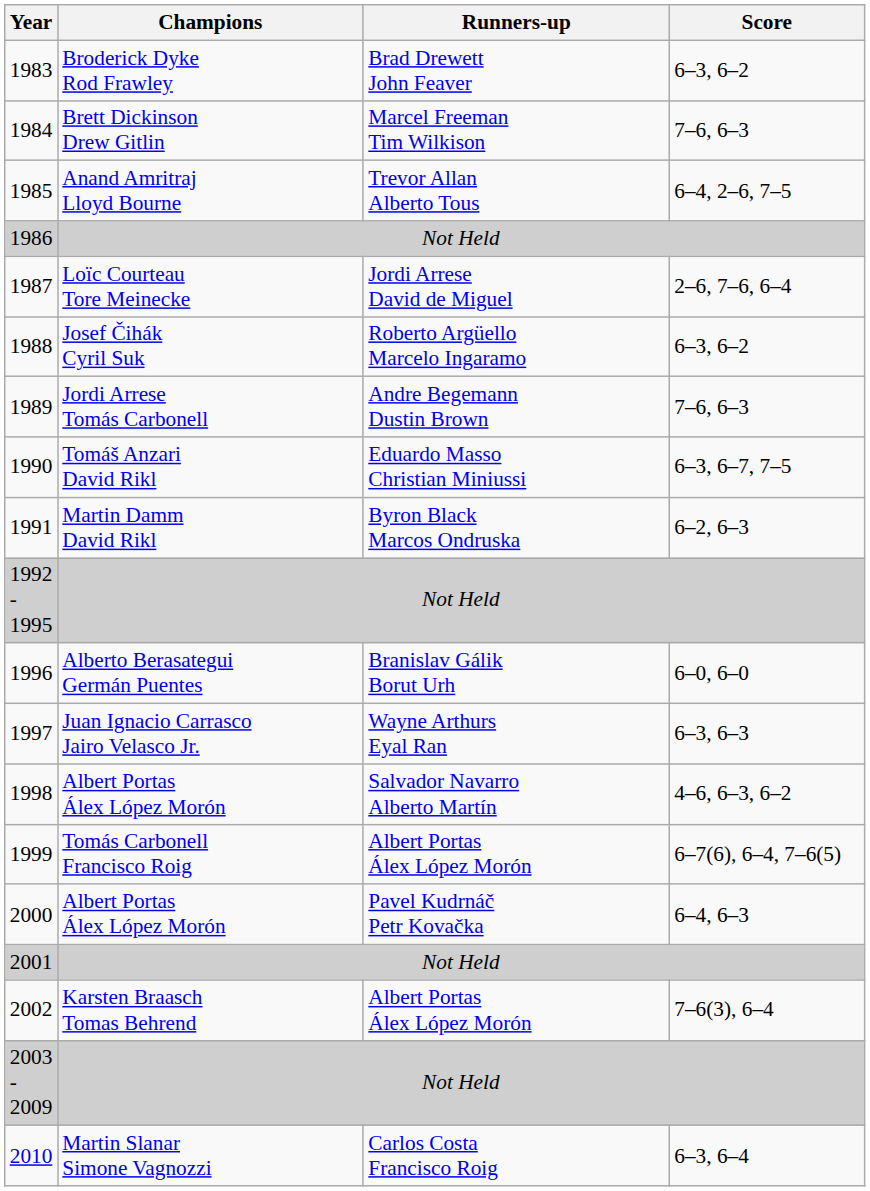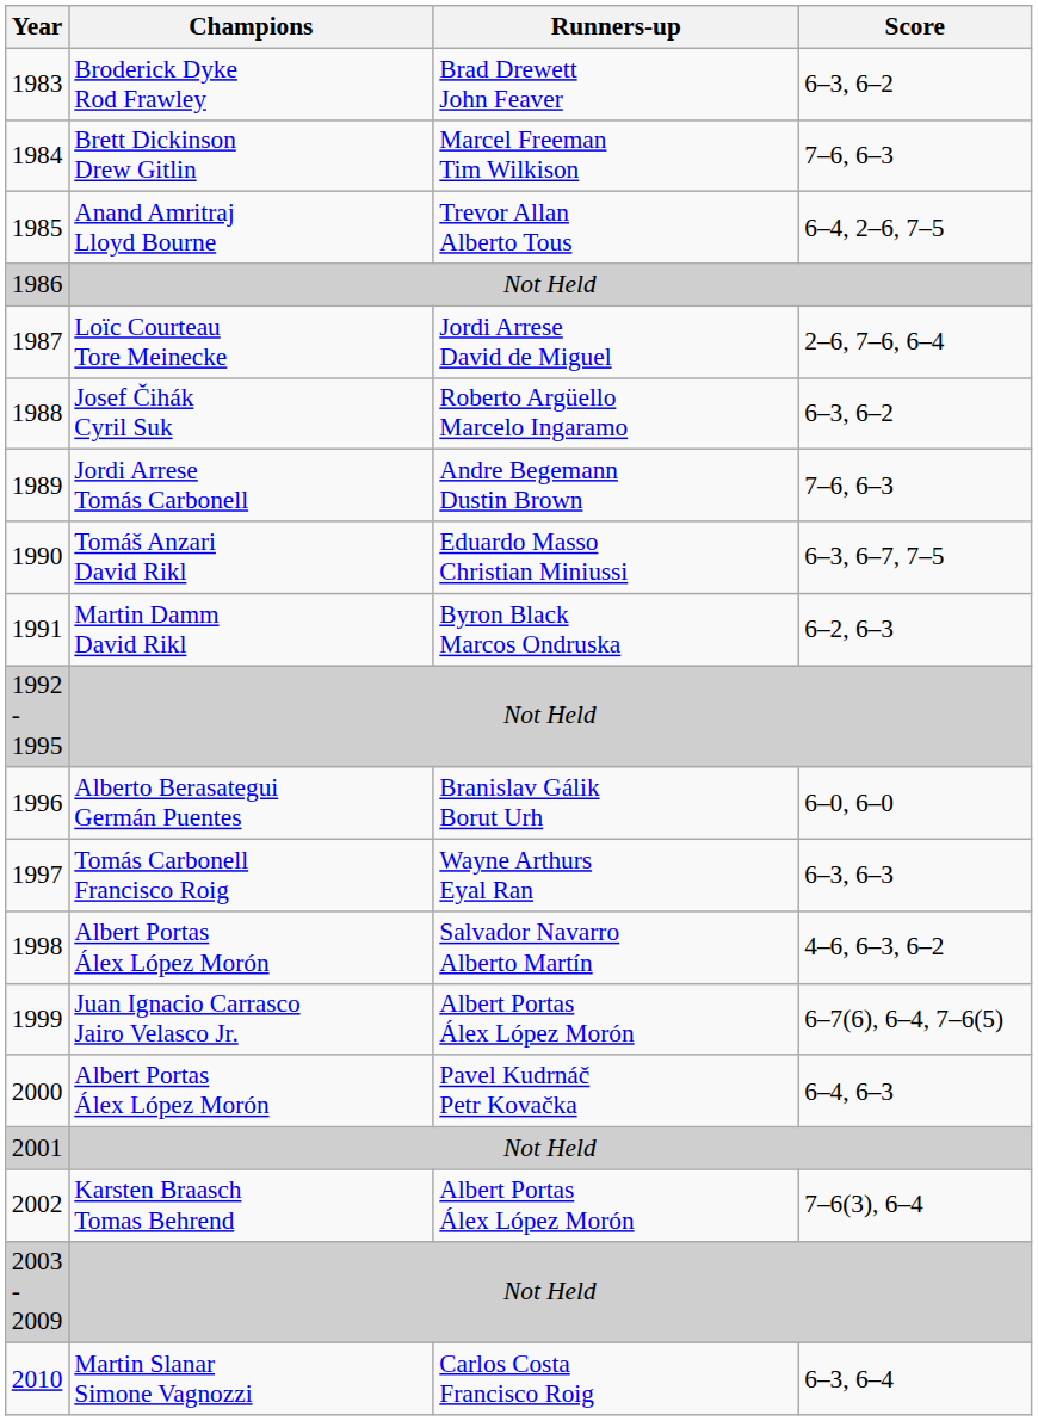1997 | Champions: Juan Ignacio Carrasco Jairo Velasco Jr. -> Tomás Carbonell Francisco Roig
1999 | Champions: Tomás Carbonell Francisco Roig -> Juan Ignacio Carrasco Jairo Velasco Jr.
